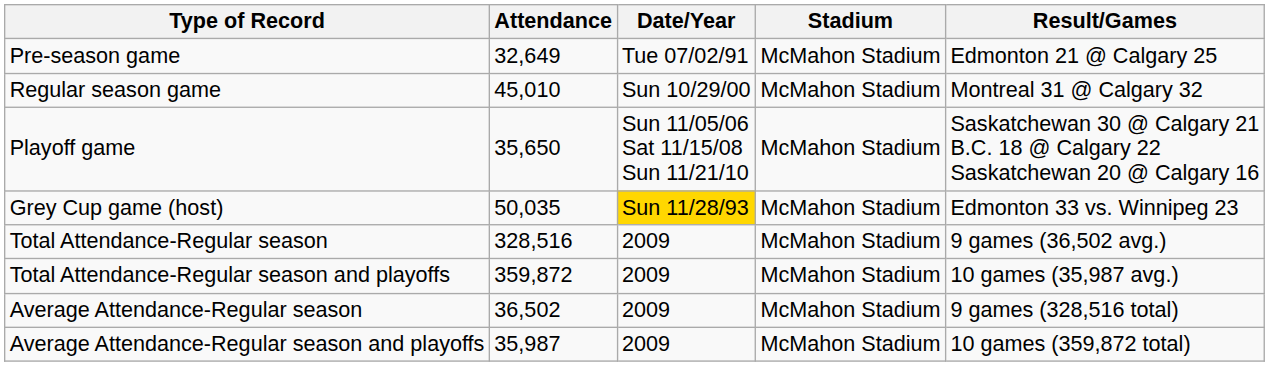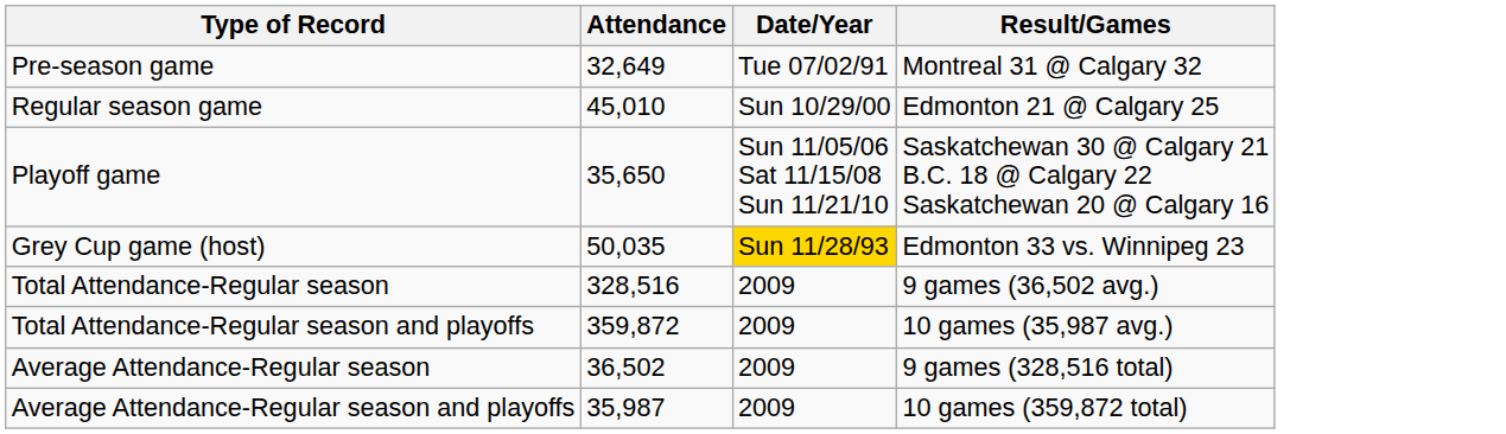- column: Stadium | McMahon Stadium | McMahon Stadium | McMahon Stadium | McMahon Stadium | McMahon Stadium | McMahon Stadium | McMahon Stadium | McMahon Stadium
Pre-season game | Result/Games: Edmonton 21 @ Calgary 25 -> Montreal 31 @ Calgary 32
Regular season game | Result/Games: Montreal 31 @ Calgary 32 -> Edmonton 21 @ Calgary 25
